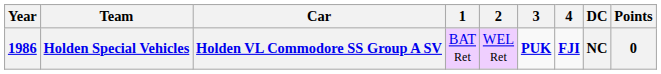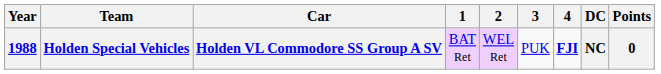Holden Special Vehicles | Year: 1986 -> 1988
Holden Special Vehicles | 3: bold -> normal
